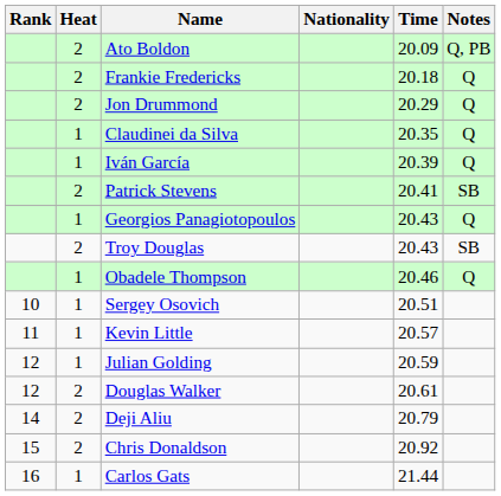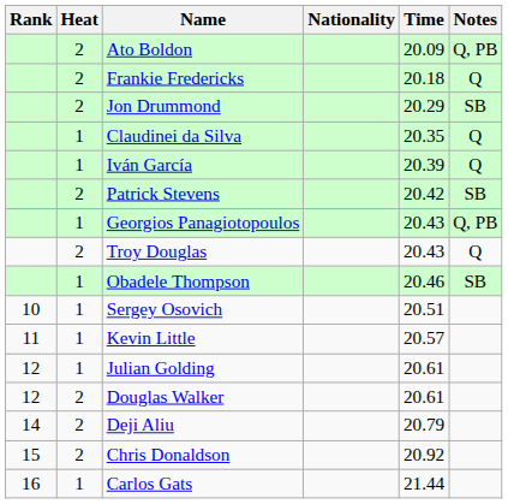Jon Drummond | Notes: Q -> SB
Patrick Stevens | Time: 20.41 -> 20.42
Georgios Panagiotopoulos | Notes: Q -> Q, PB
Troy Douglas | Notes: SB -> Q
Obadele Thompson | Notes: Q -> SB
Julian Golding | Time: 20.59 -> 20.61
